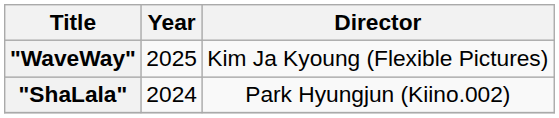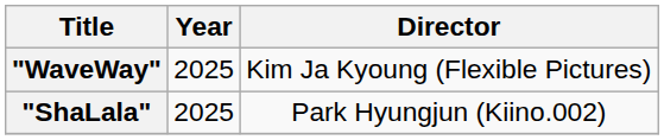"ShaLala" | Year: 2024 -> 2025
